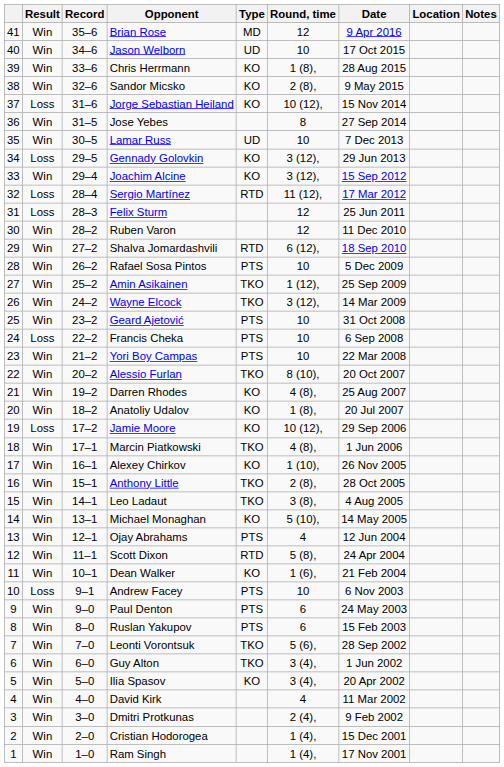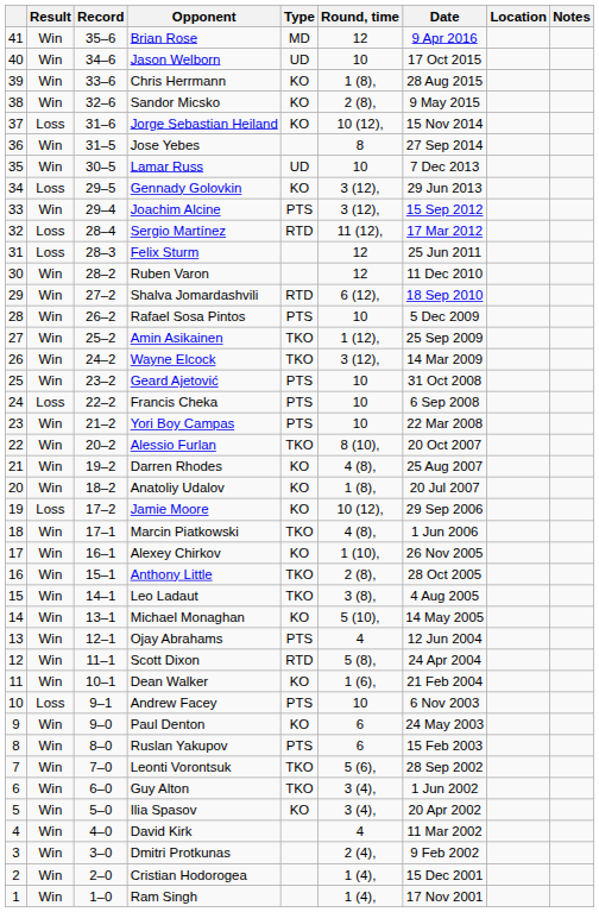Joachim Alcine | Type: KO -> PTS
Paul Denton | Type: PTS -> KO
